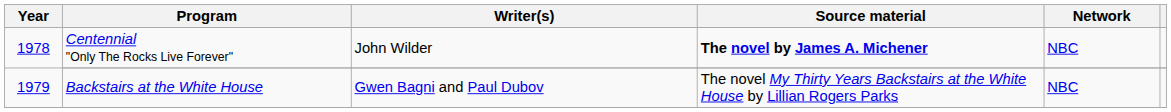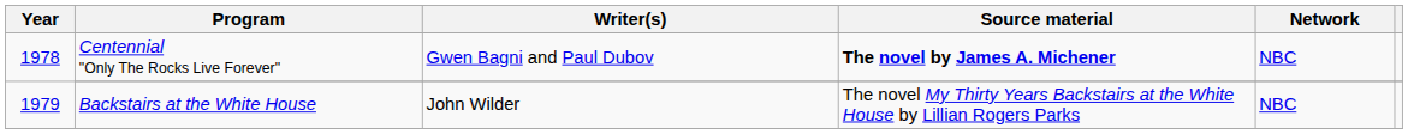Centennial "Only The Rocks Live Forever" | Writer(s): John Wilder -> Gwen Bagni and Paul Dubov
Backstairs at the White House | Writer(s): Gwen Bagni and Paul Dubov -> John Wilder
